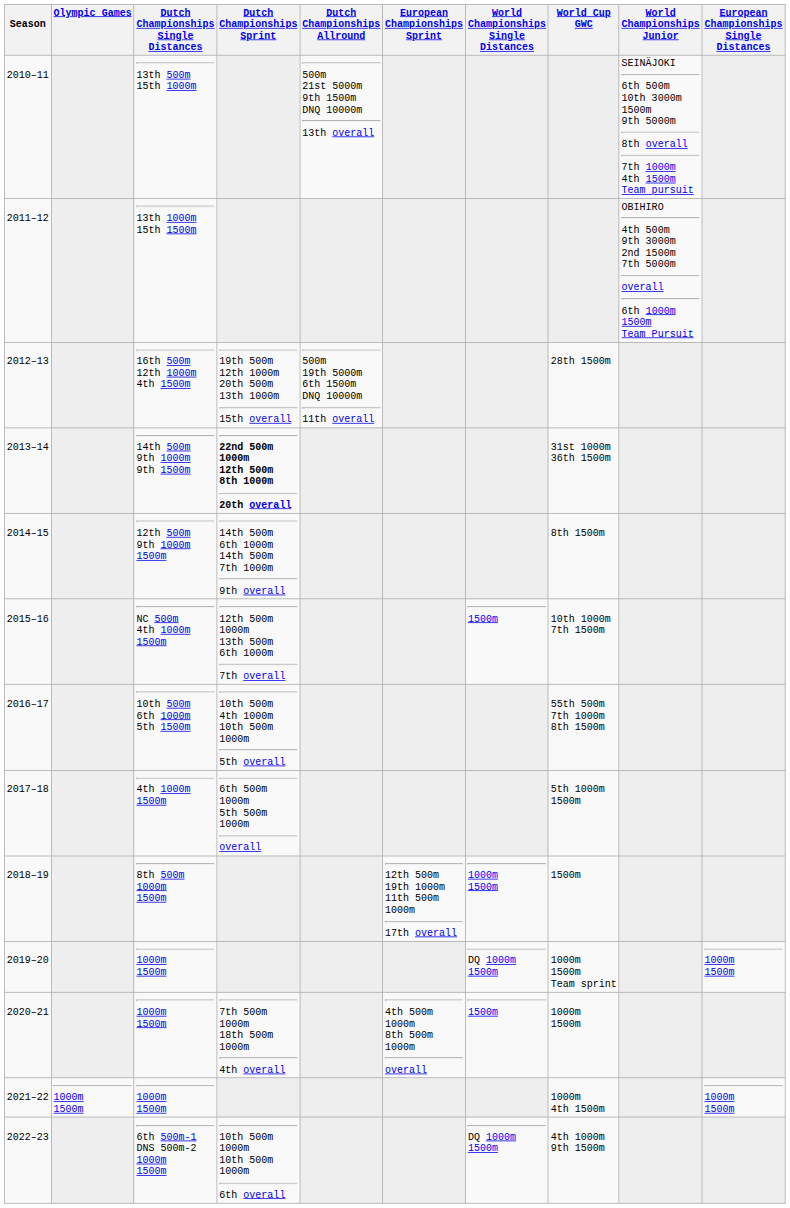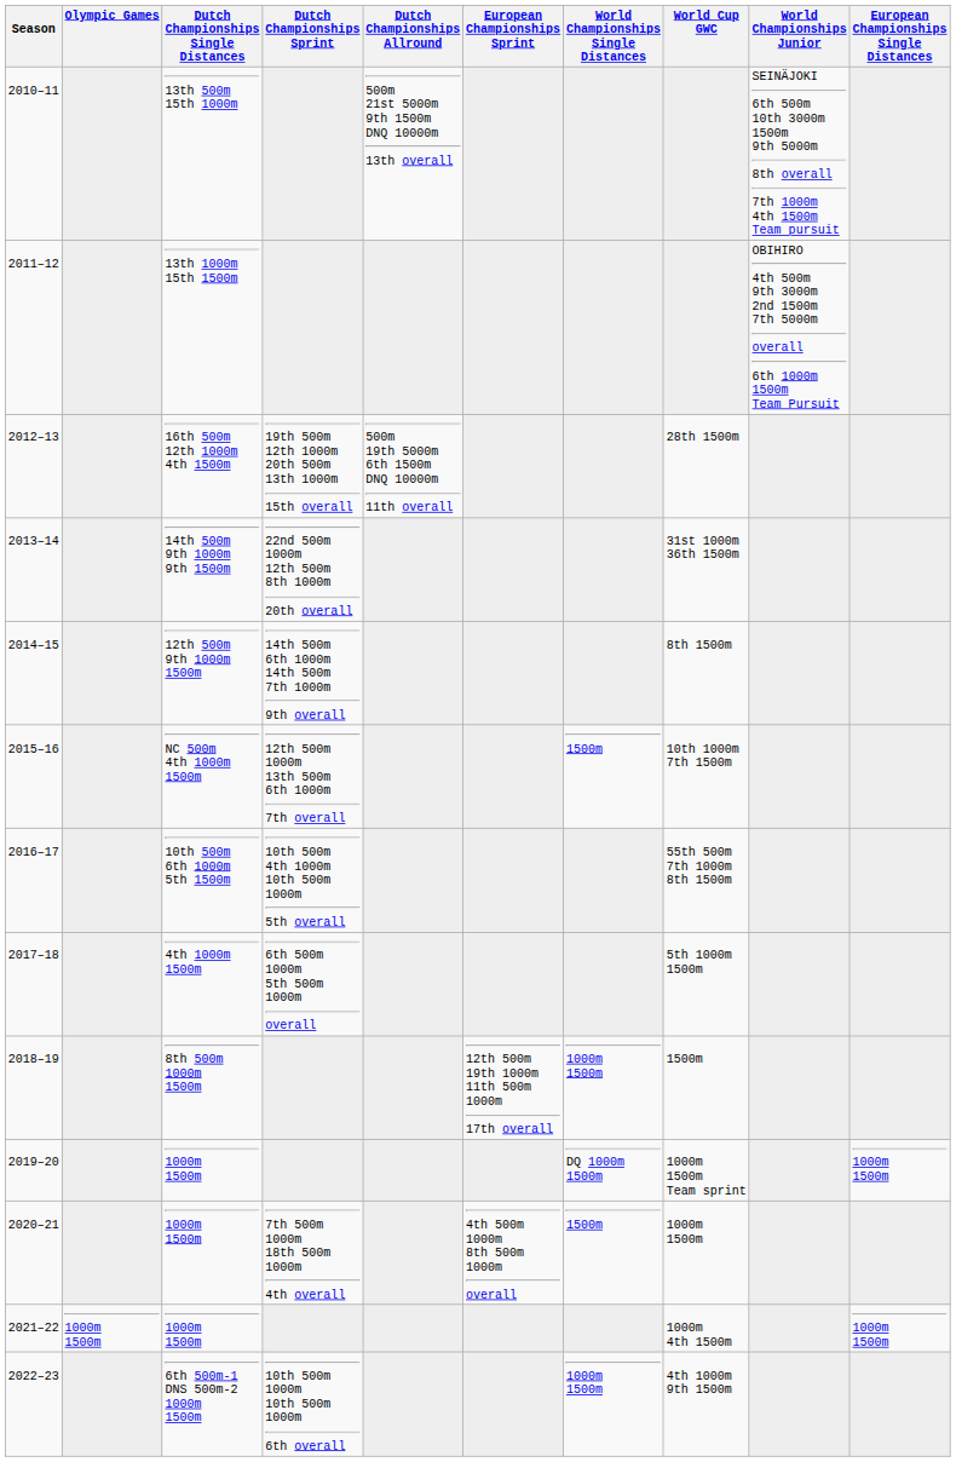2013–14 | Dutch Championships Sprint: bold -> normal
2022–23 | World Championships Single Distances: DQ 1000m 1500m -> 1000m 1500m
